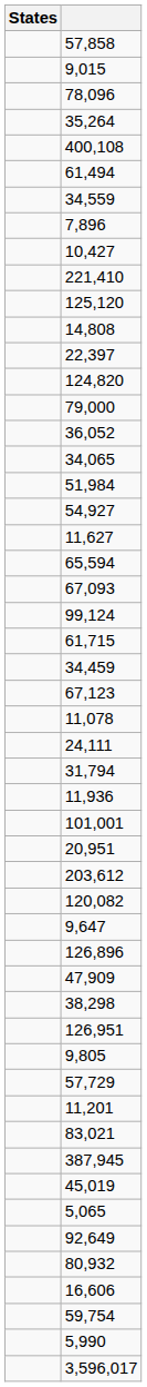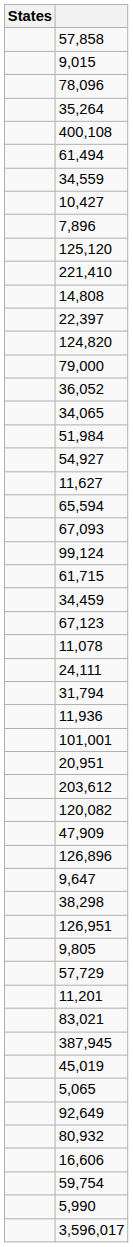rows swapped: 10,427 <-> 7,896
rows swapped: 221,410 <-> 125,120
rows swapped: 9,647 <-> 47,909
